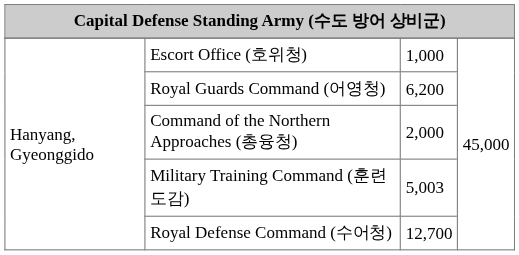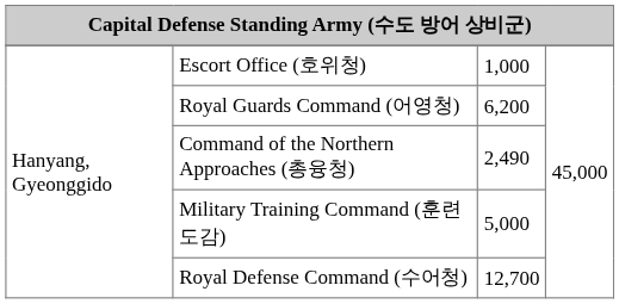Command of the Northern Approaches (총융청) | column 3: 2,000 -> 2,490
Military Training Command (훈련도감) | column 3: 5,003 -> 5,000
